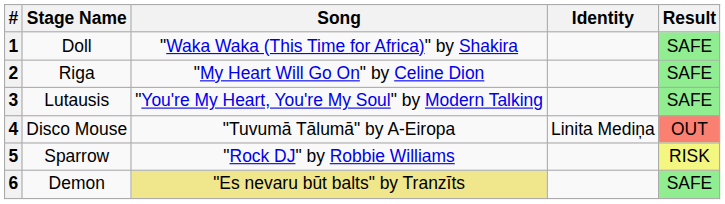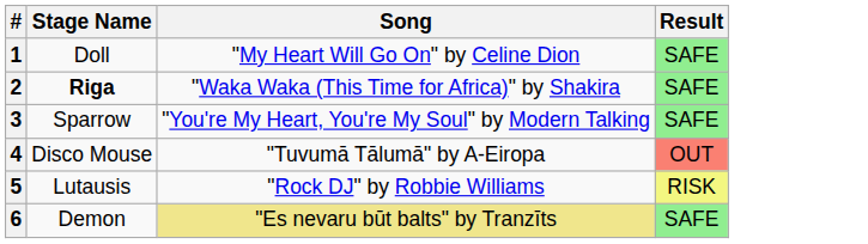- column: Identity | Linita Mediņa
1 | Song: "Waka Waka (This Time for Africa)" by Shakira -> "My Heart Will Go On" by Celine Dion
2 | Stage Name: normal -> bold
2 | Song: "My Heart Will Go On" by Celine Dion -> "Waka Waka (This Time for Africa)" by Shakira
3 | Stage Name: Lutausis -> Sparrow
5 | Stage Name: Sparrow -> Lutausis
